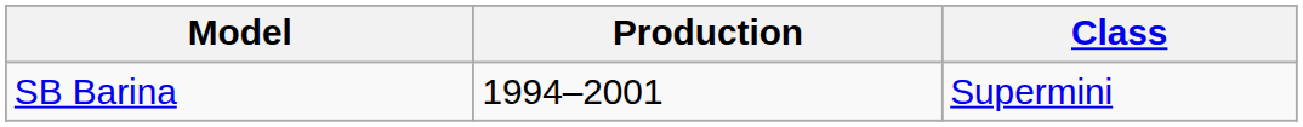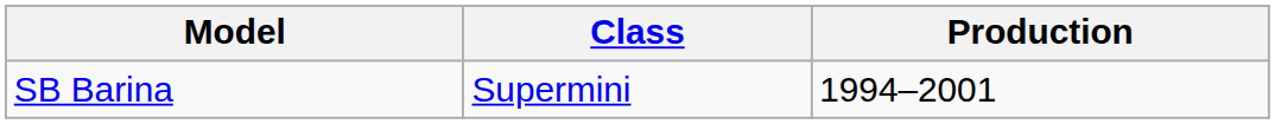columns swapped: Class <-> Production
